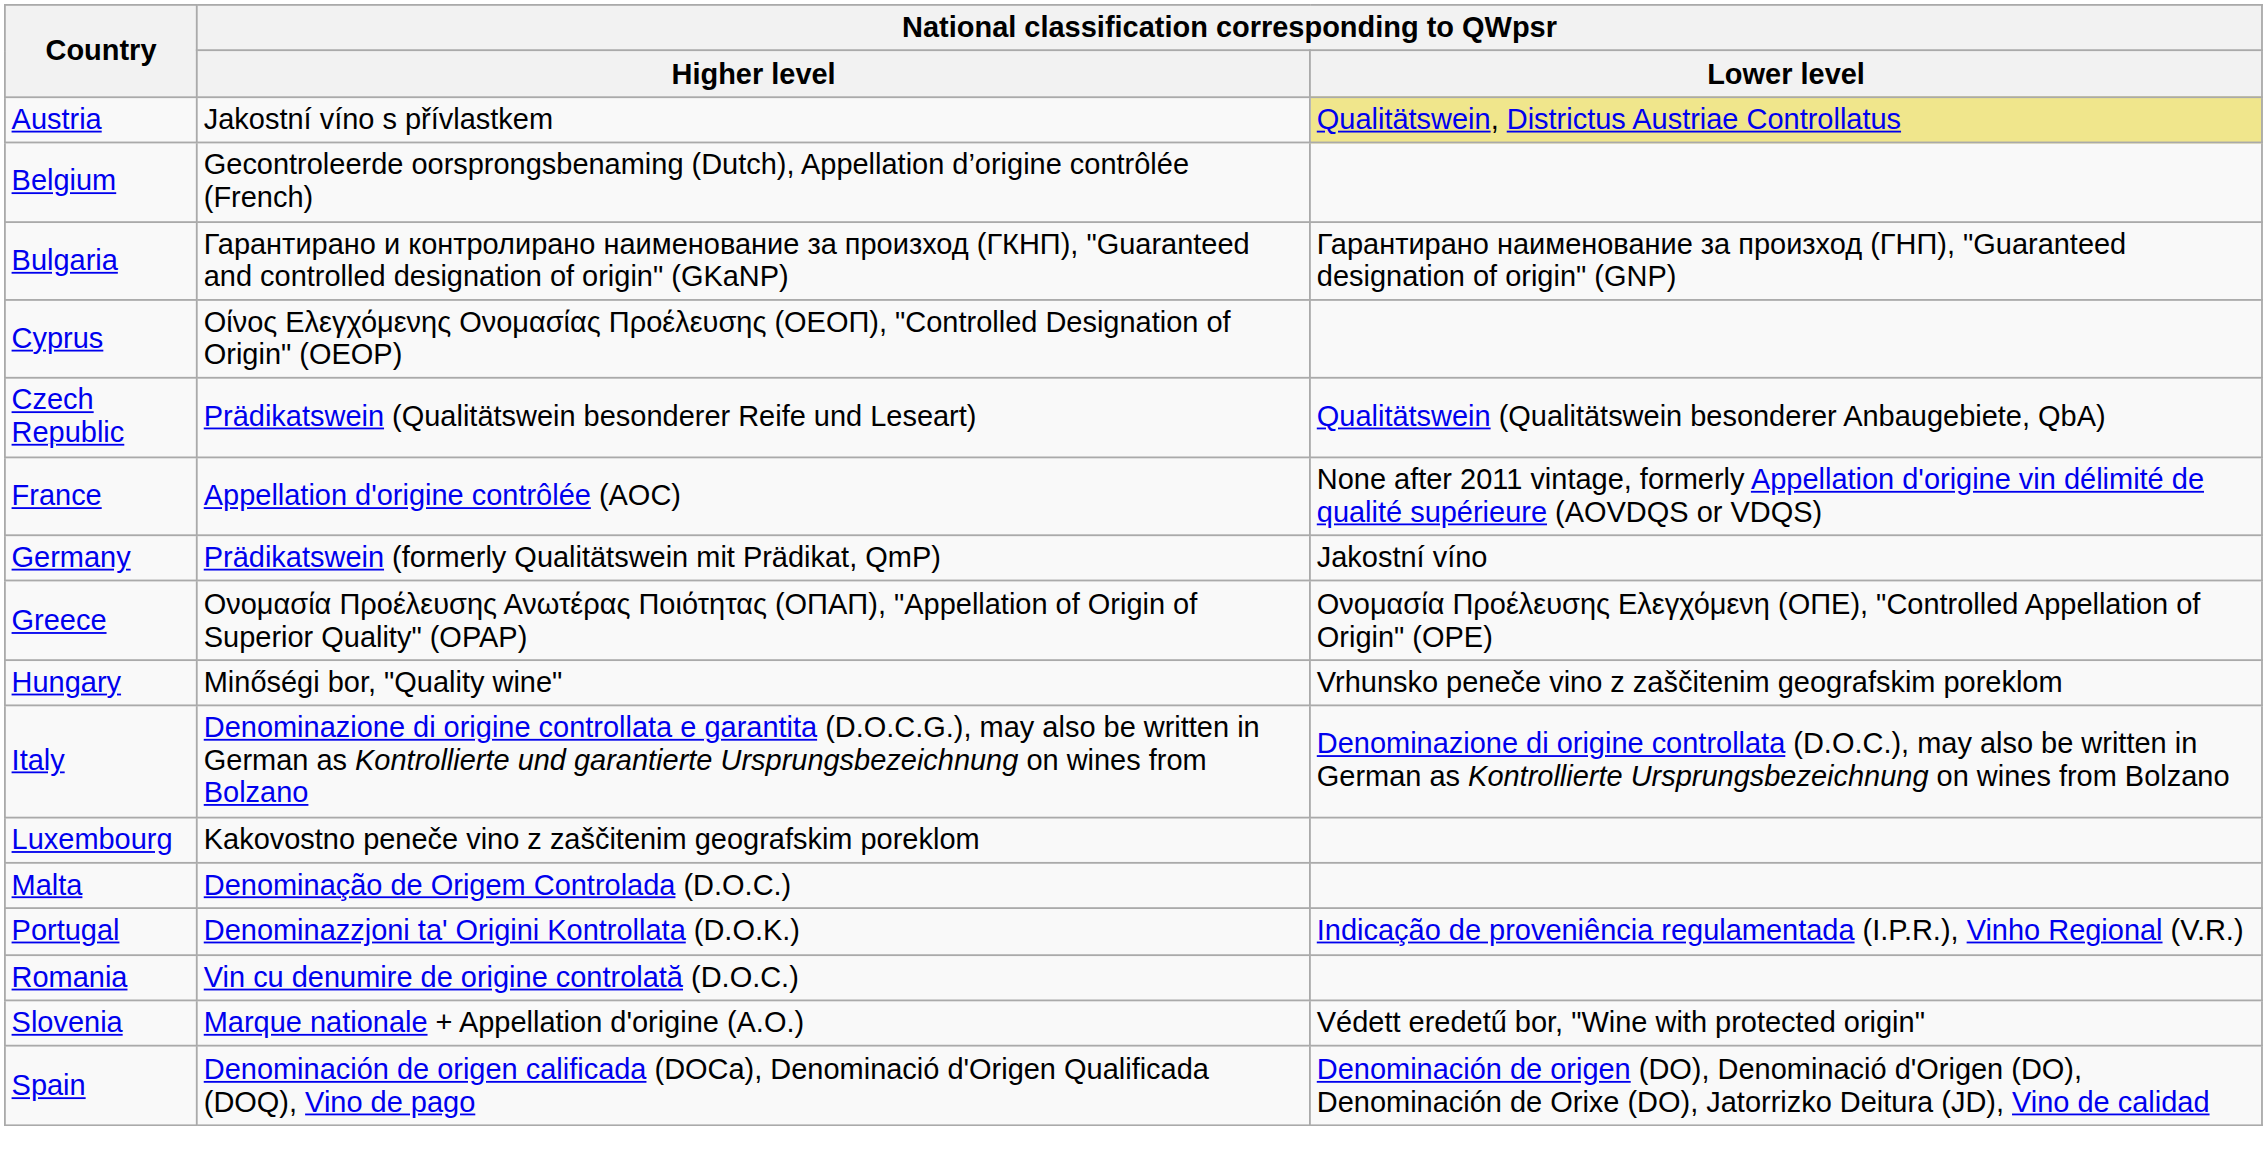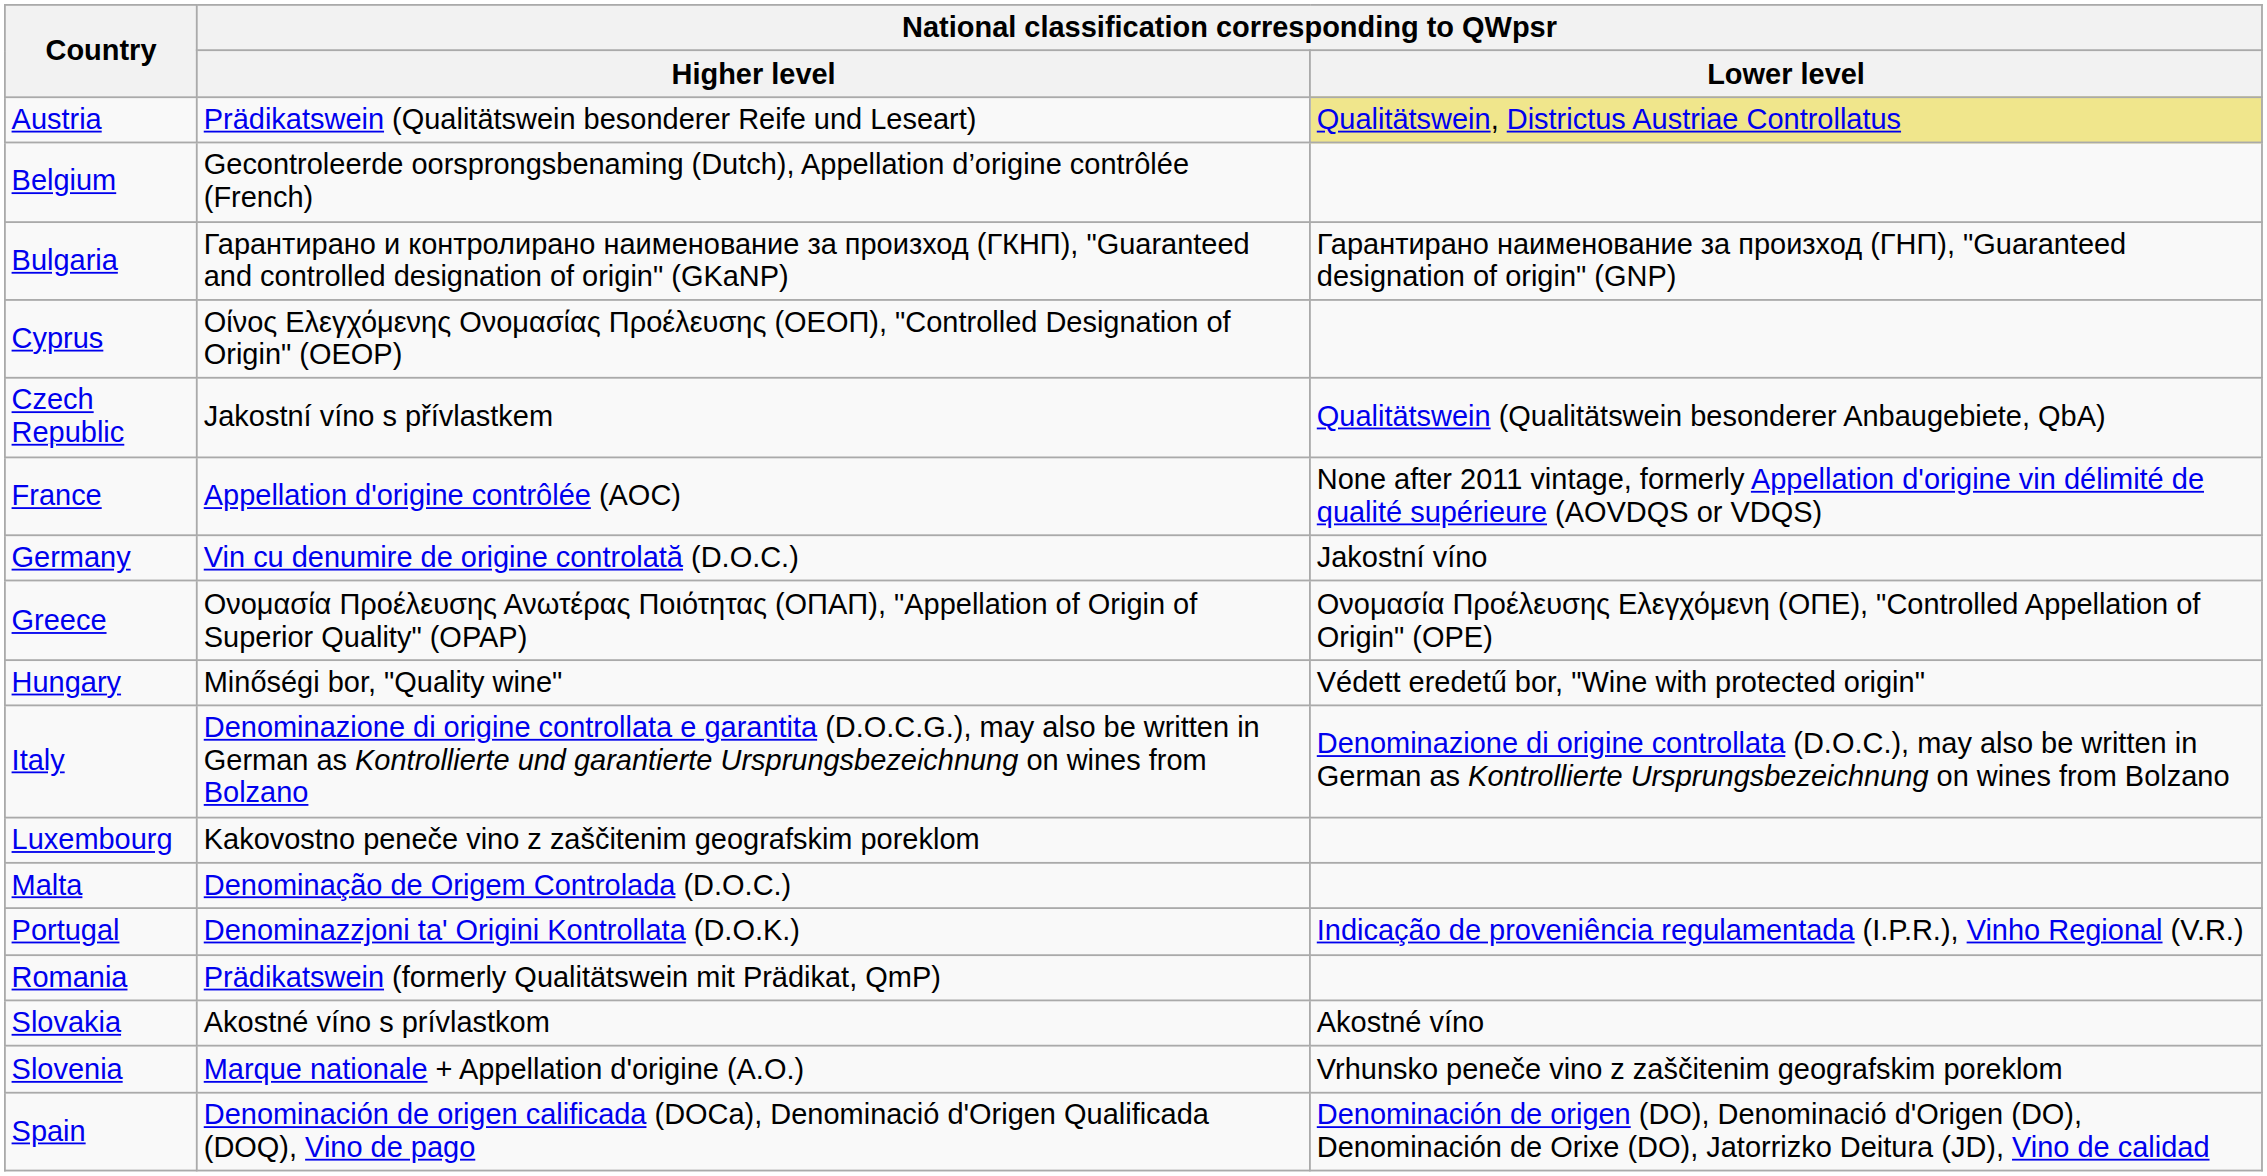Austria | column 2: Jakostní víno s přívlastkem -> Prädikatswein (Qualitätswein besonderer Reife und Leseart)
Czech Republic | column 2: Prädikatswein (Qualitätswein besonderer Reife und Leseart) -> Jakostní víno s přívlastkem
Germany | column 2: Prädikatswein (formerly Qualitätswein mit Prädikat, QmP) -> Vin cu denumire de origine controlată (D.O.C.)
Hungary | National classification corresponding to QWpsr / Lower level: Vrhunsko peneče vino z zaščitenim geografskim poreklom -> Védett eredetű bor, "Wine with protected origin"
Romania | column 2: Vin cu denumire de origine controlată (D.O.C.) -> Prädikatswein (formerly Qualitätswein mit Prädikat, QmP)
+ row: Slovakia | Akostné víno s prívlastkom | Akostné víno
Slovenia | National classification corresponding to QWpsr / Lower level: Védett eredetű bor, "Wine with protected origin" -> Vrhunsko peneče vino z zaščitenim geografskim poreklom
